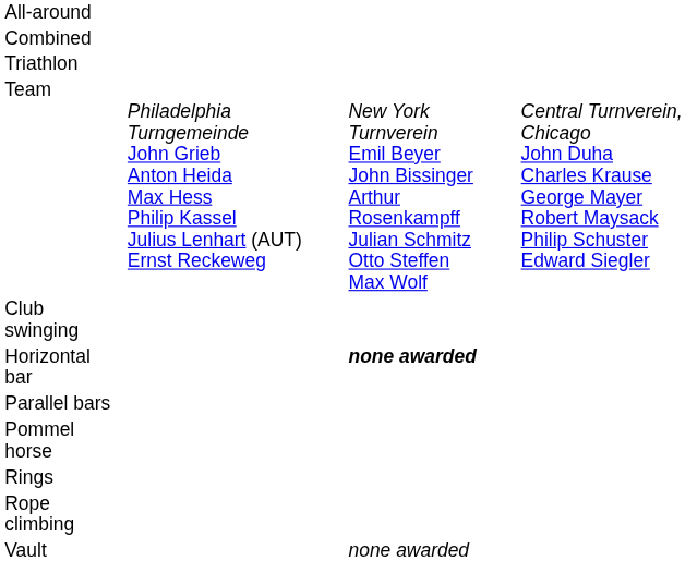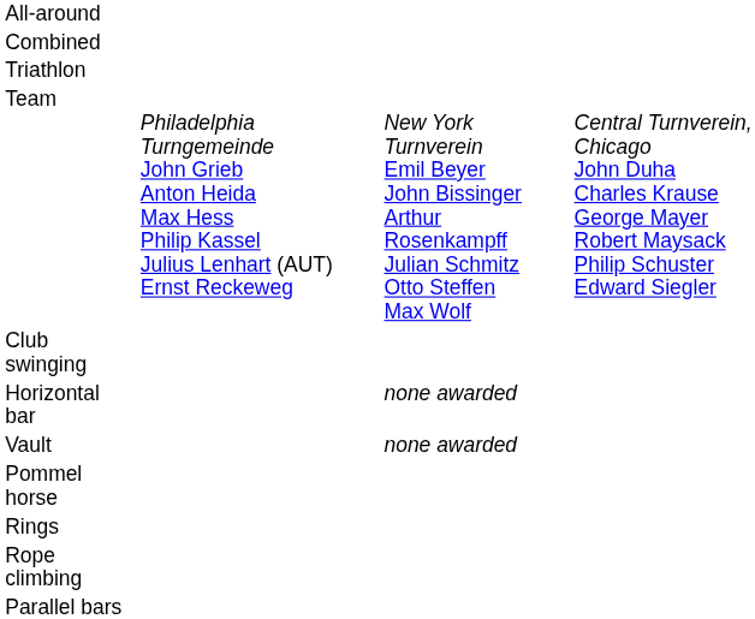Horizontal bar | column 3: bold -> normal
rows swapped: Parallel bars <-> Vault
